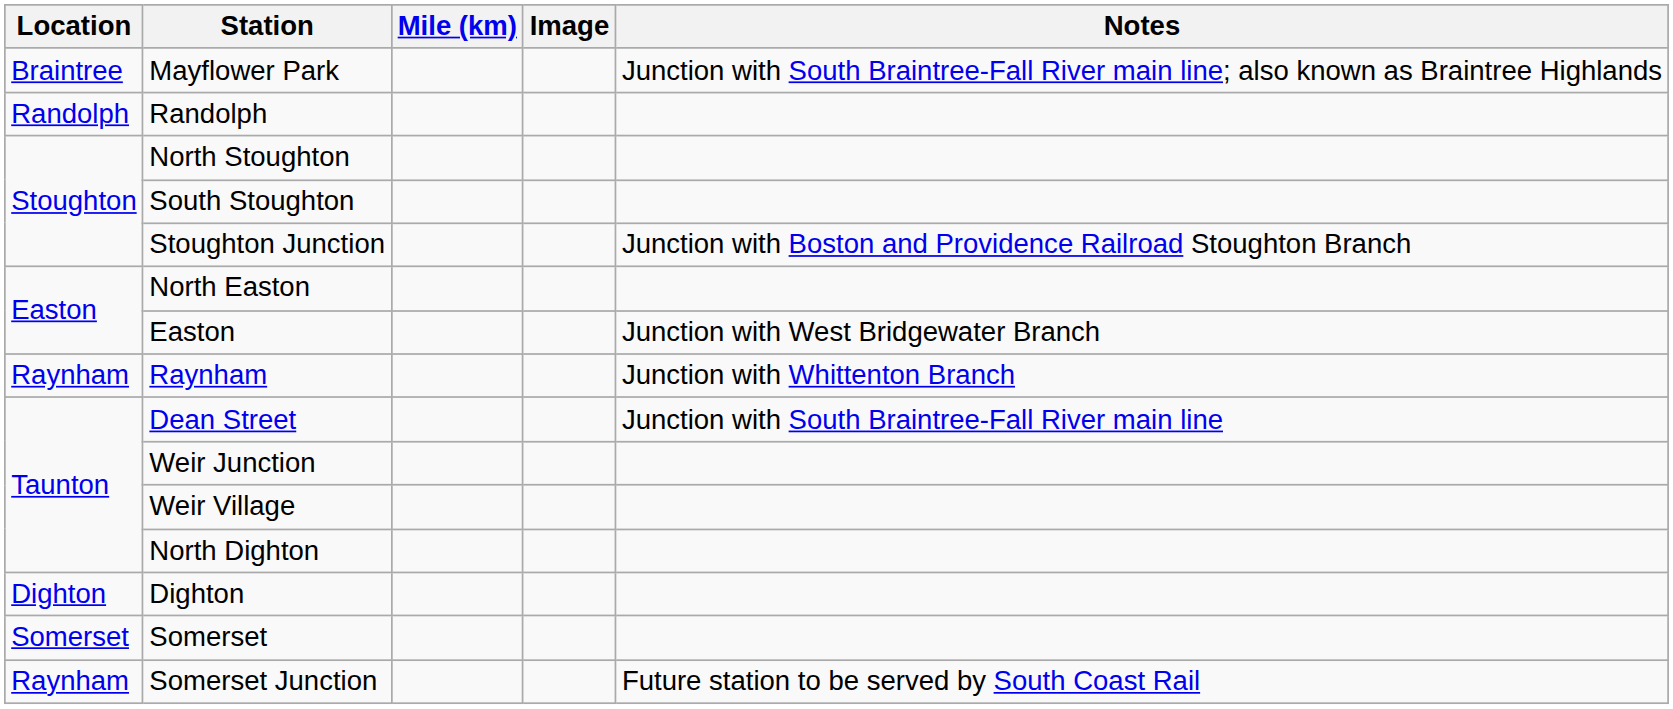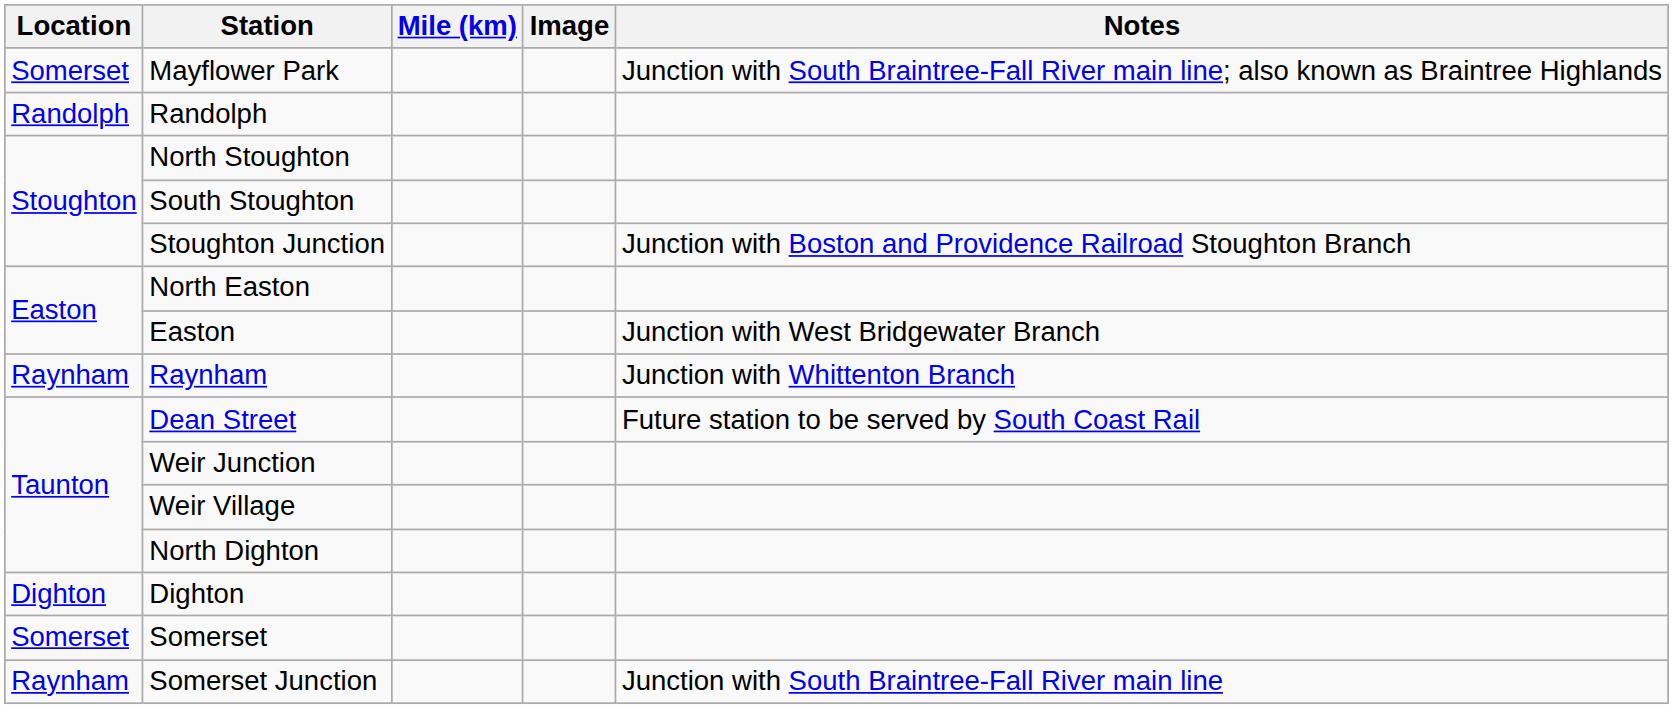Mayflower Park | Location: Braintree -> Somerset
Dean Street | Notes: Junction with South Braintree-Fall River main line -> Future station to be served by South Coast Rail
Somerset Junction | Notes: Future station to be served by South Coast Rail -> Junction with South Braintree-Fall River main line
